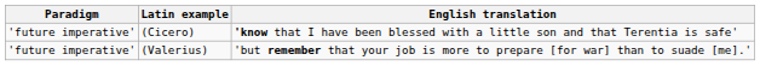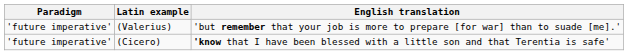rows swapped: (Valerius) <-> (Cicero)
